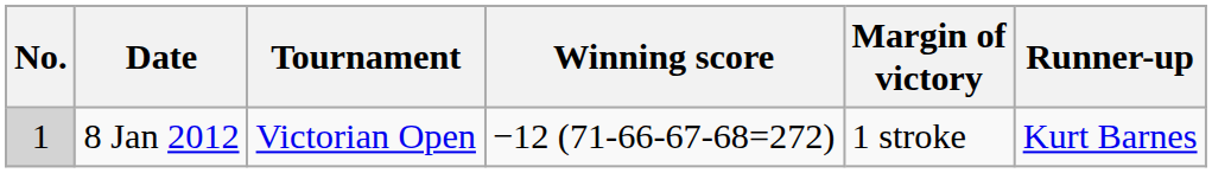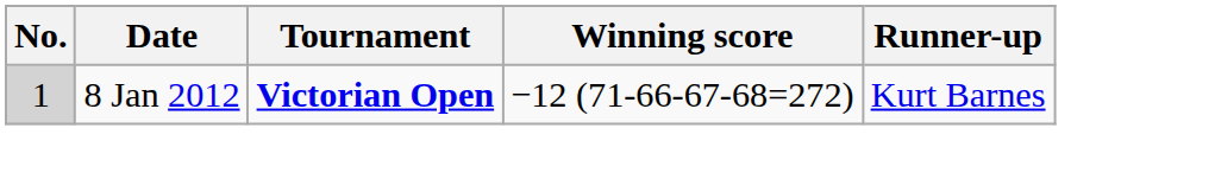- column: Margin of victory | 1 stroke
8 Jan 2012 | Tournament: normal -> bold
